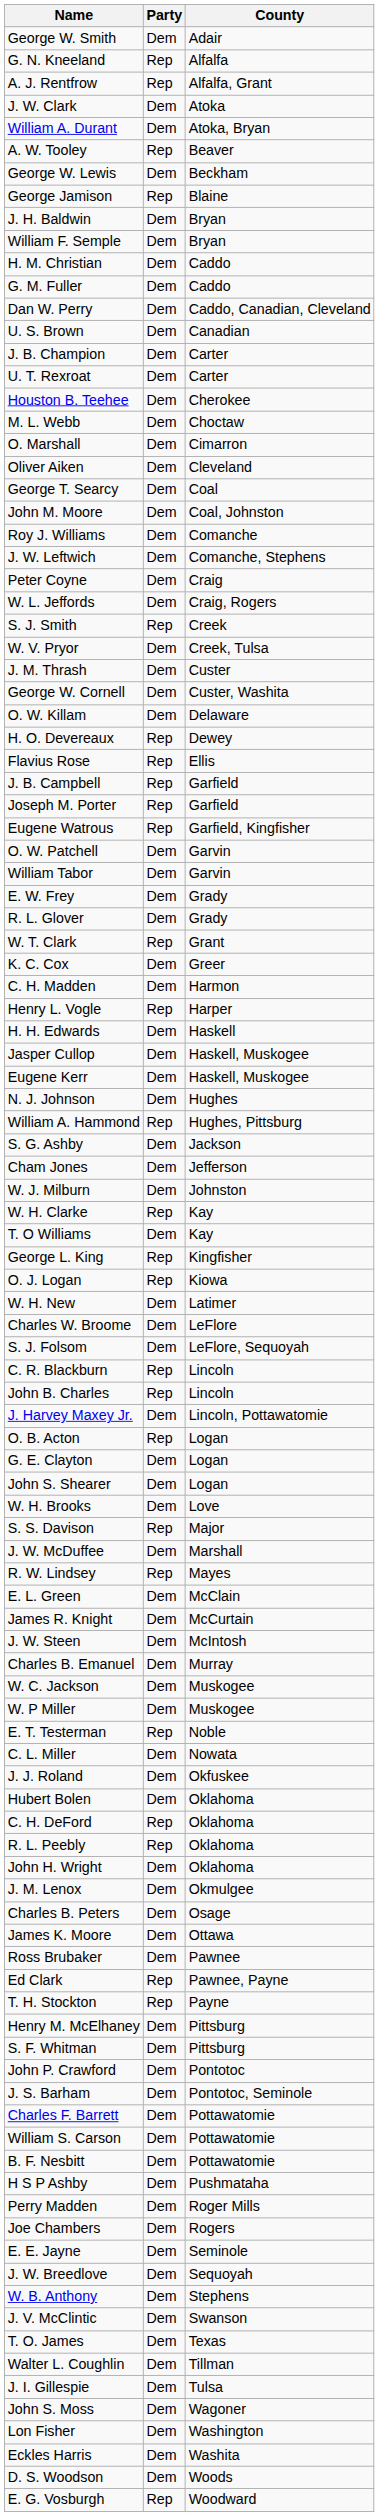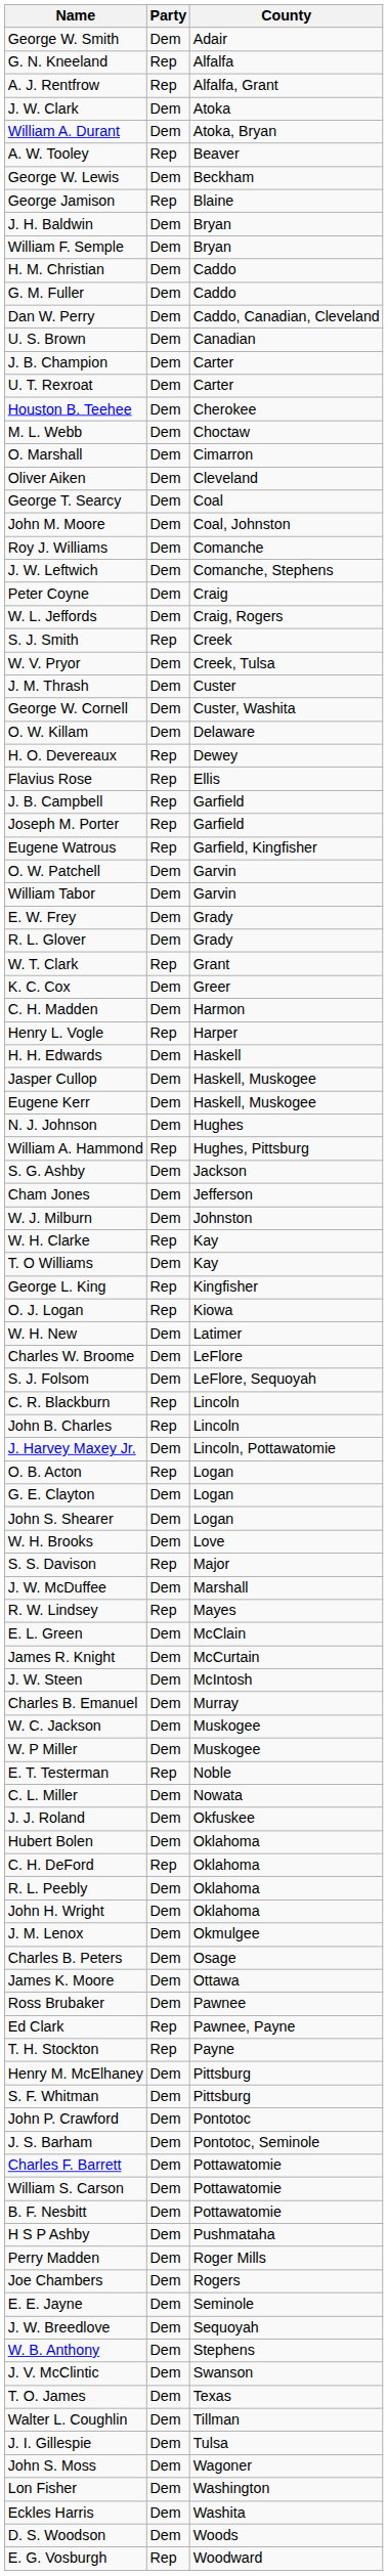R. L. Peebly | Party: Rep -> Dem
